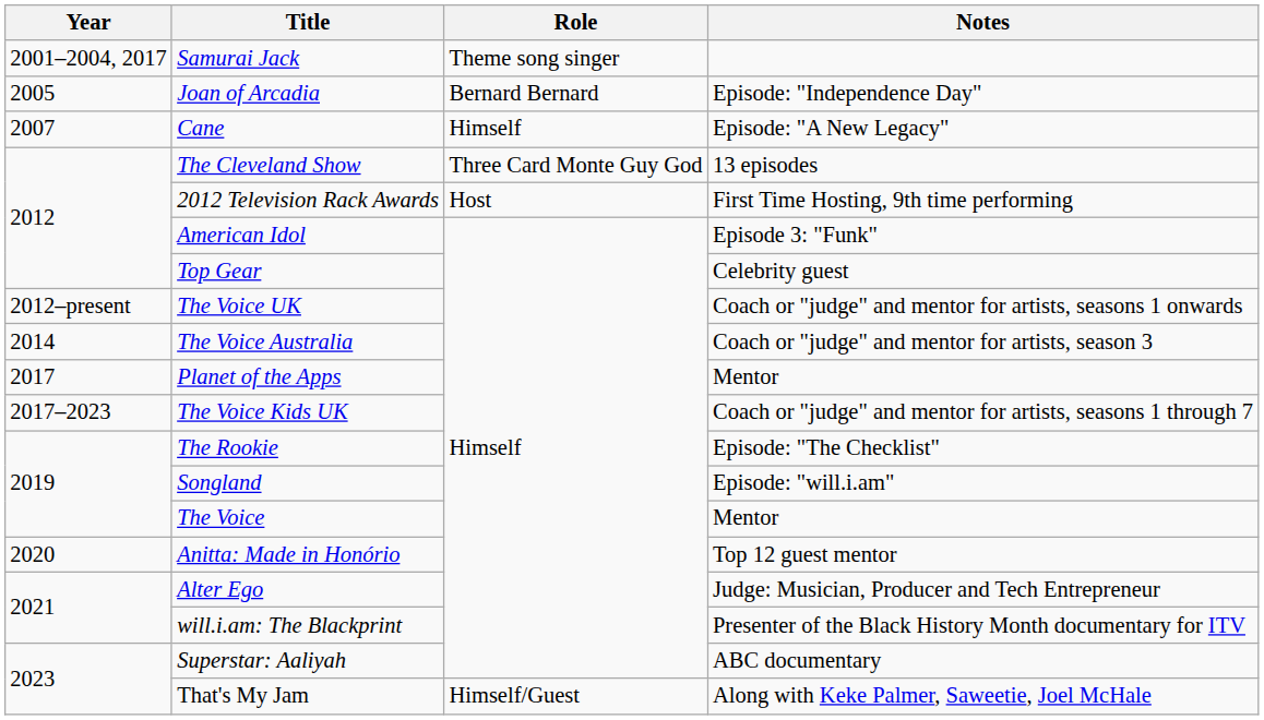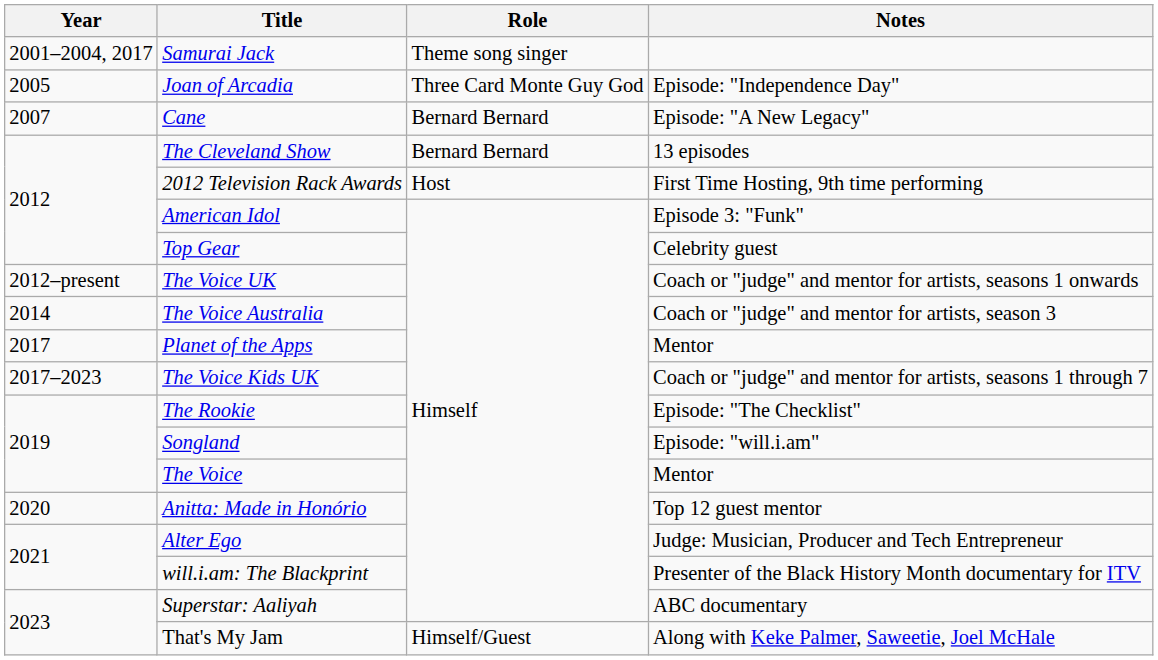Joan of Arcadia | Role: Bernard Bernard -> Three Card Monte Guy God
Cane | Role: Himself -> Bernard Bernard
The Cleveland Show | Role: Three Card Monte Guy God -> Bernard Bernard
